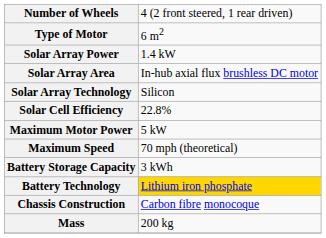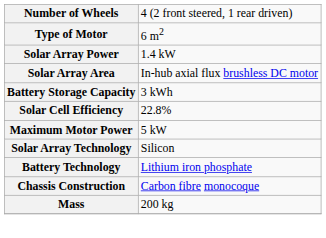rows swapped: Solar Array Technology <-> Battery Storage Capacity
- row: Maximum Speed | 70 mph (theoretical)
Battery Technology | column 2: gold background -> no background
